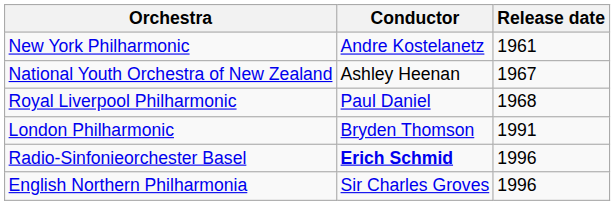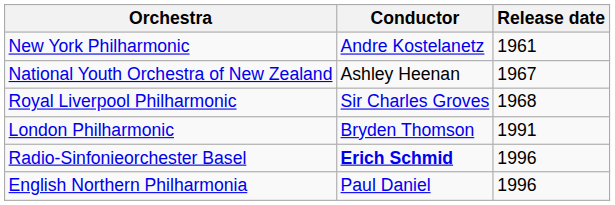Royal Liverpool Philharmonic | Conductor: Paul Daniel -> Sir Charles Groves
English Northern Philharmonia | Conductor: Sir Charles Groves -> Paul Daniel
